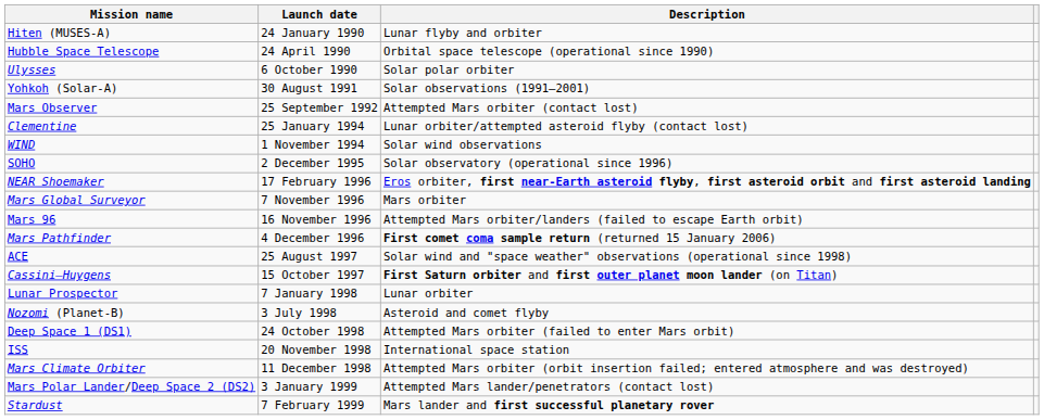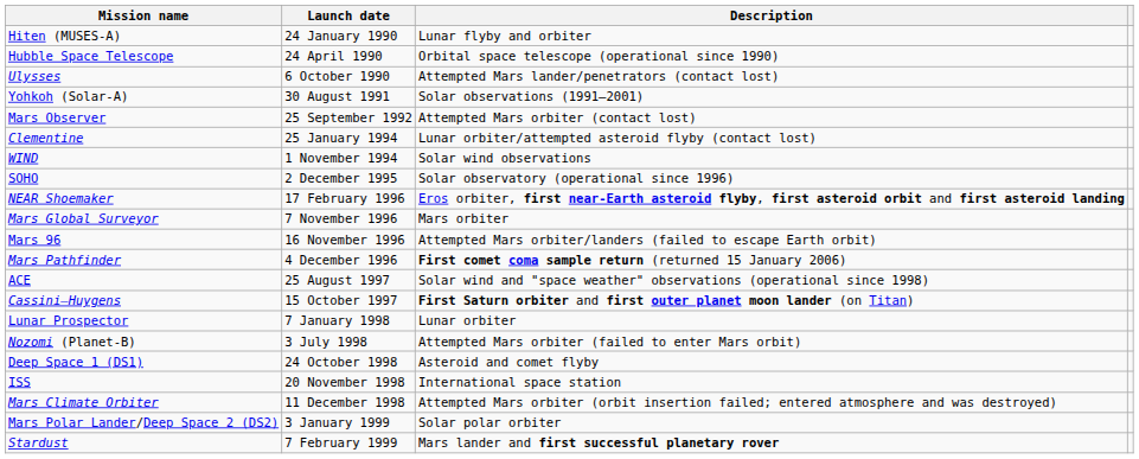Ulysses | Description: Solar polar orbiter -> Attempted Mars lander/penetrators (contact lost)
Nozomi (Planet-B) | Description: Asteroid and comet flyby -> Attempted Mars orbiter (failed to enter Mars orbit)
Deep Space 1 (DS1) | Description: Attempted Mars orbiter (failed to enter Mars orbit) -> Asteroid and comet flyby
Mars Polar Lander/Deep Space 2 (DS2) | Description: Attempted Mars lander/penetrators (contact lost) -> Solar polar orbiter
